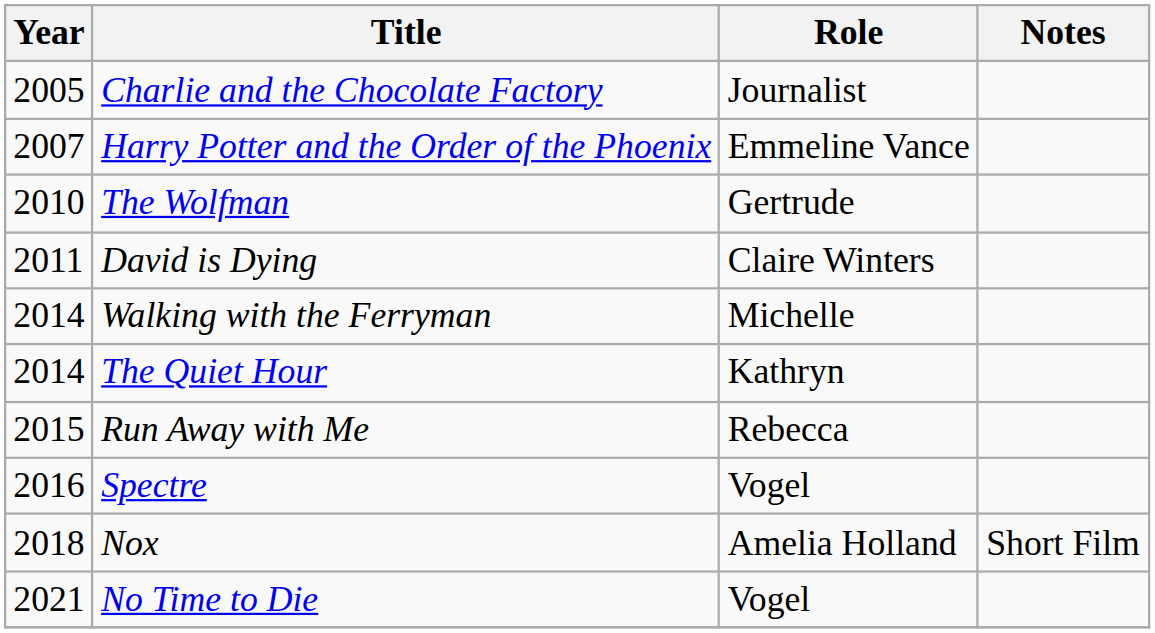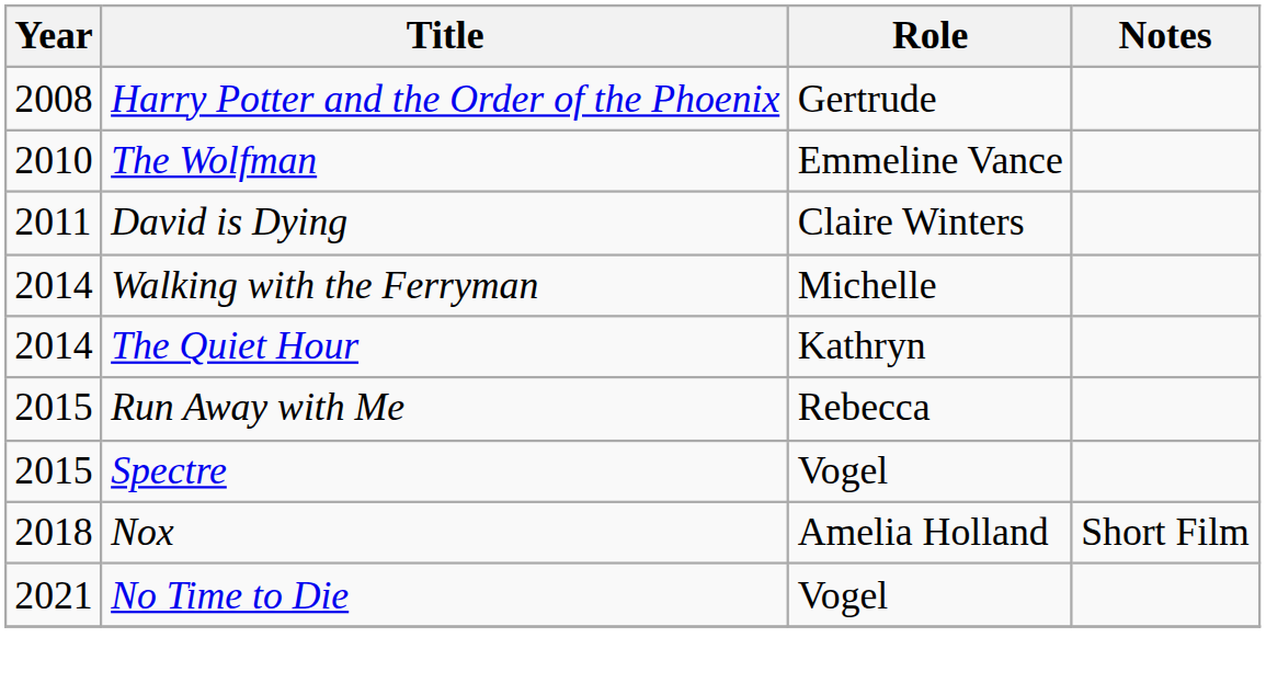- row: 2005 | Charlie and the Chocolate Factory | Journalist
Harry Potter and the Order of the Phoenix | Year: 2007 -> 2008
Harry Potter and the Order of the Phoenix | Role: Emmeline Vance -> Gertrude
The Wolfman | Role: Gertrude -> Emmeline Vance
Spectre | Year: 2016 -> 2015
